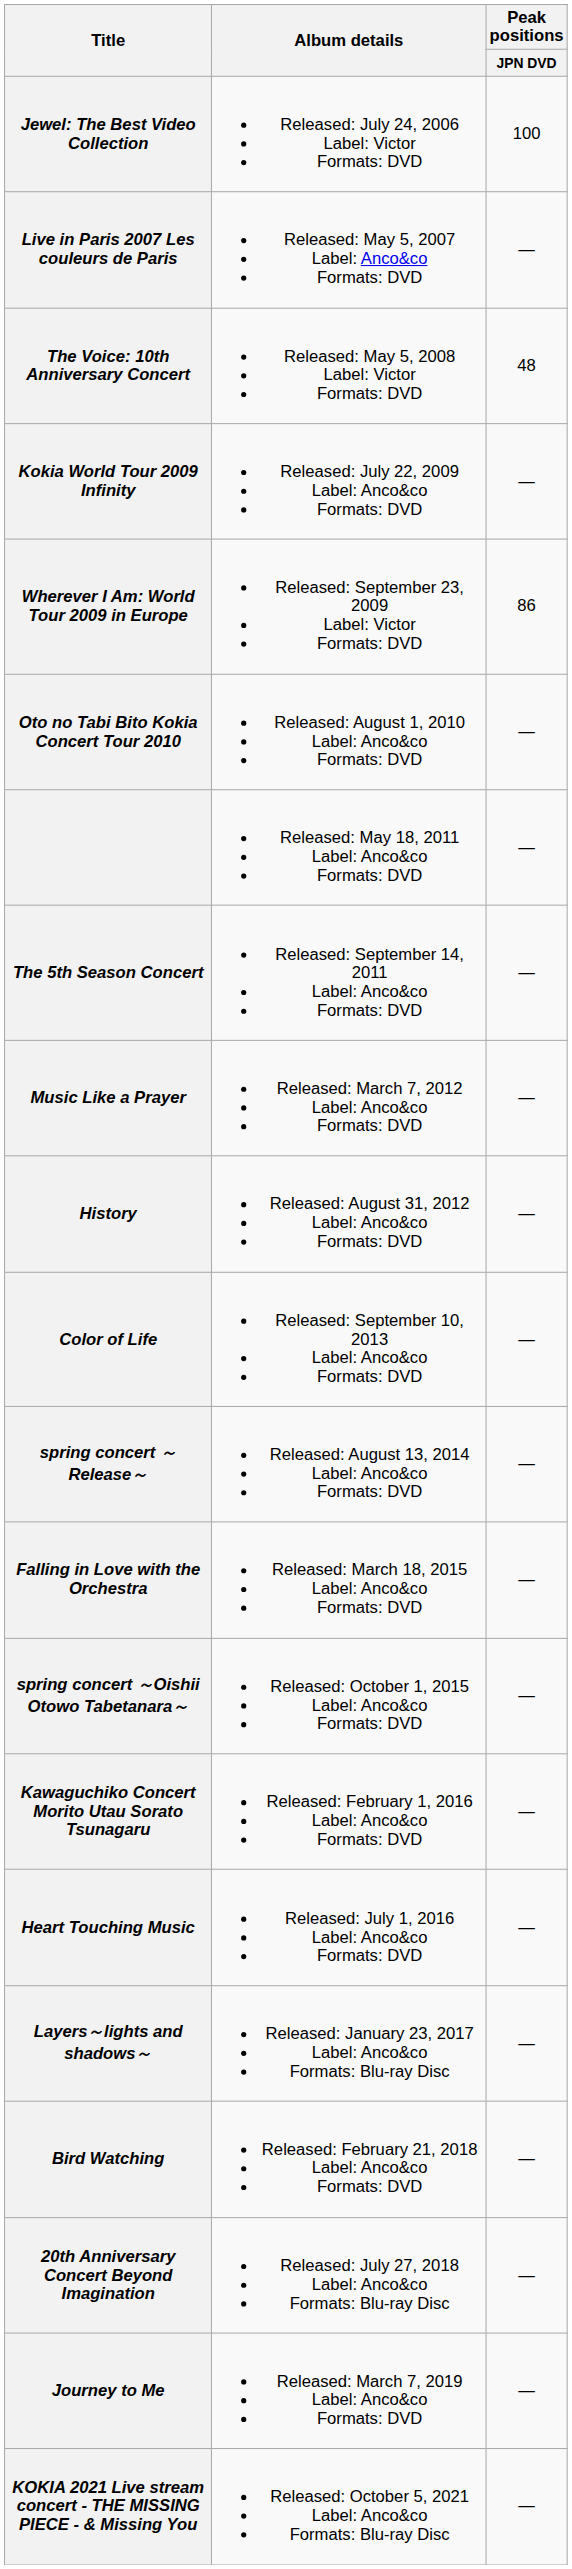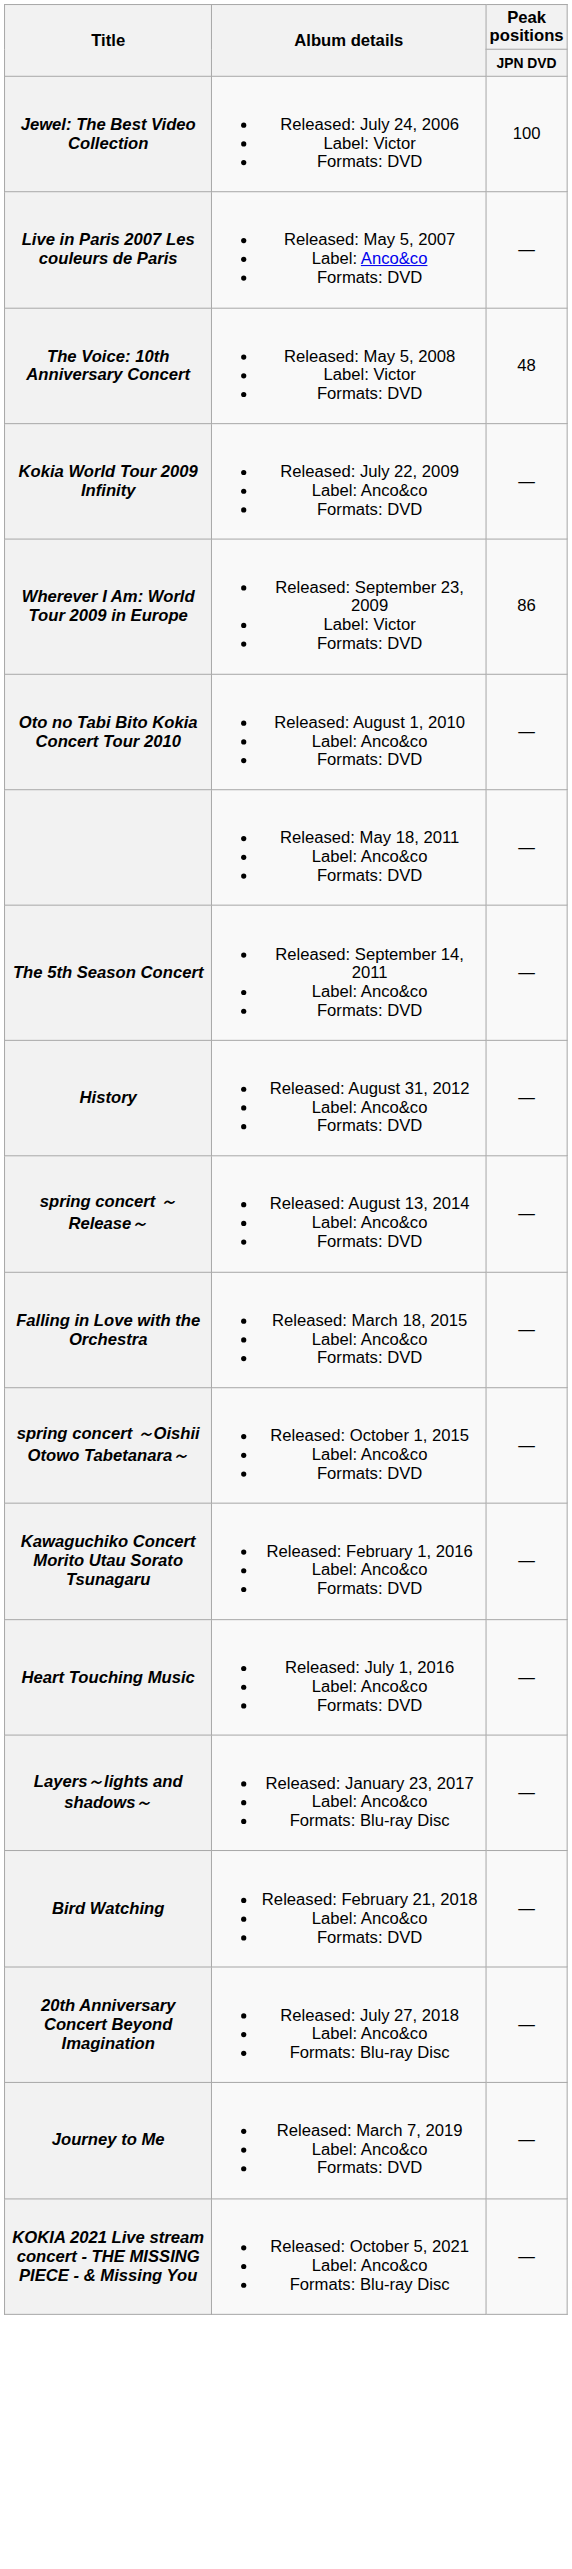- row: Music Like a Prayer | Released: March 7, 2012 Label: Anco&co Formats: DVD | —
- row: Color of Life | Released: September 10, 2013 Label: Anco&co Formats: DVD | —
